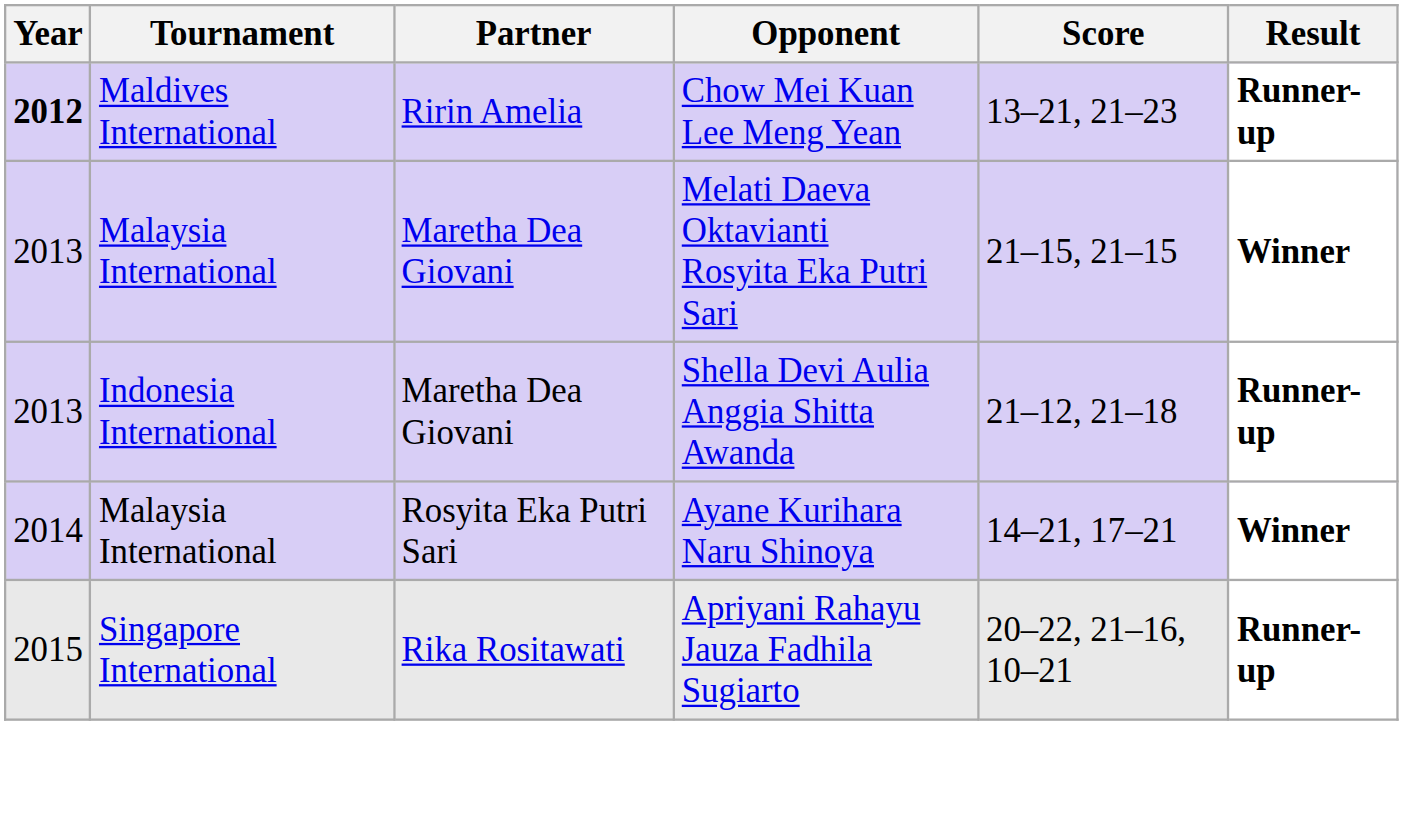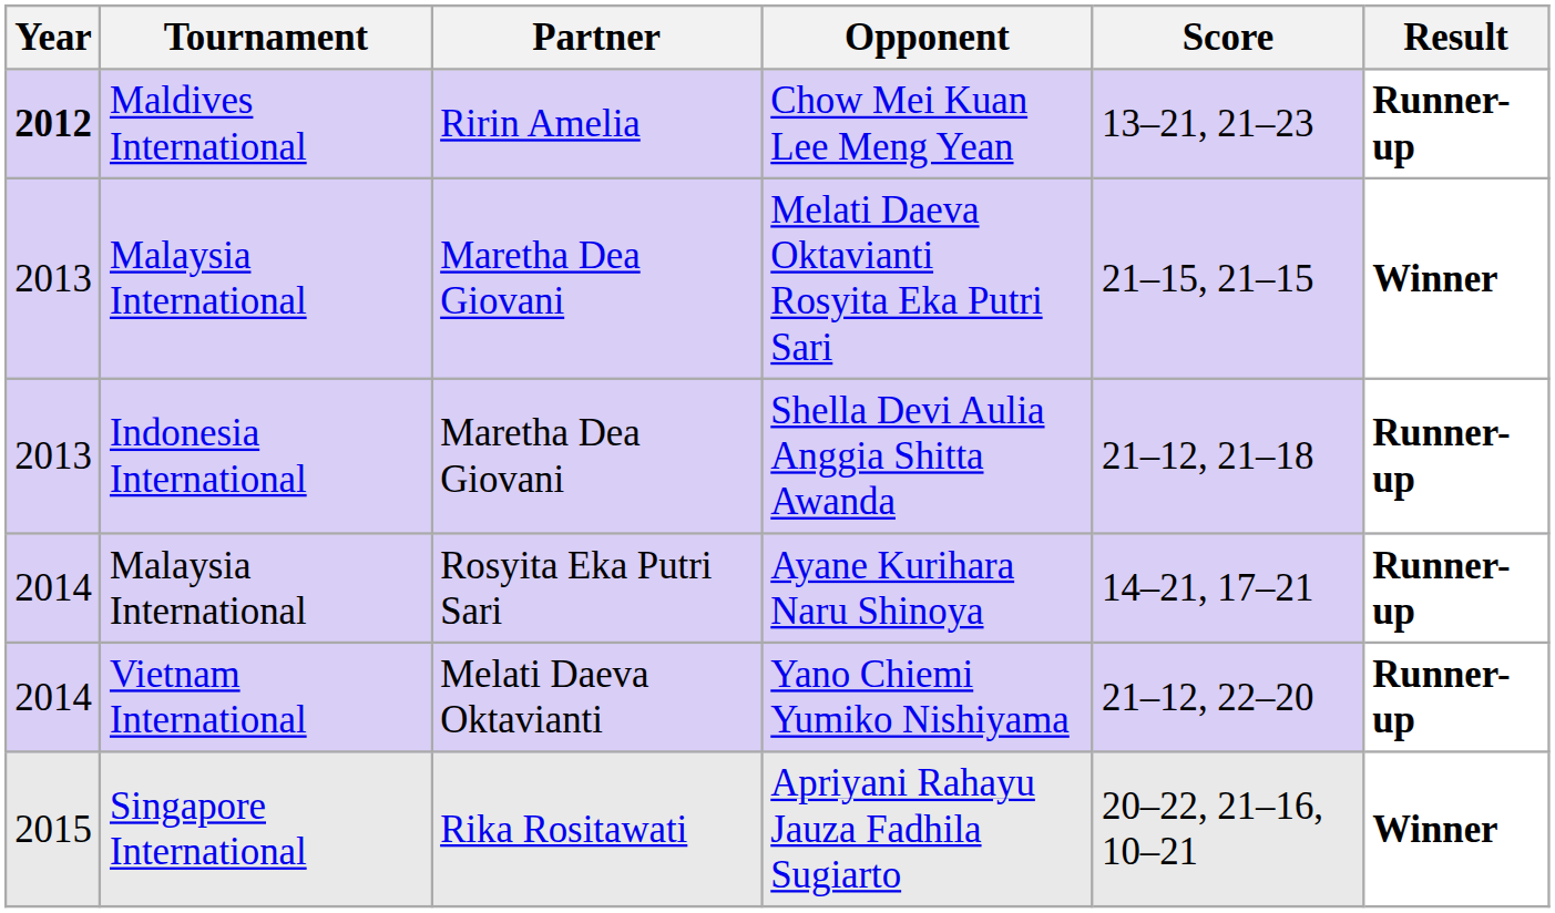Ayane Kurihara Naru Shinoya | Result: Winner -> Runner-up
+ row: 2014 | Vietnam International | Melati Daeva Oktavianti | Yano Chiemi Yumiko Nishiyama | 21–12, 22–20 | Runner-up
Apriyani Rahayu Jauza Fadhila Sugiarto | Result: Runner-up -> Winner
